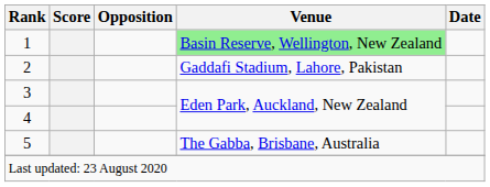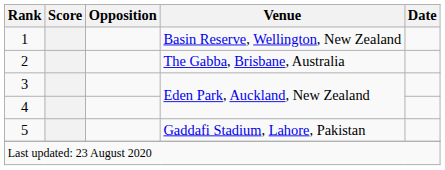1 | Venue: lightgreen background -> no background
2 | Venue: Gaddafi Stadium, Lahore, Pakistan -> The Gabba, Brisbane, Australia
5 | Venue: The Gabba, Brisbane, Australia -> Gaddafi Stadium, Lahore, Pakistan
